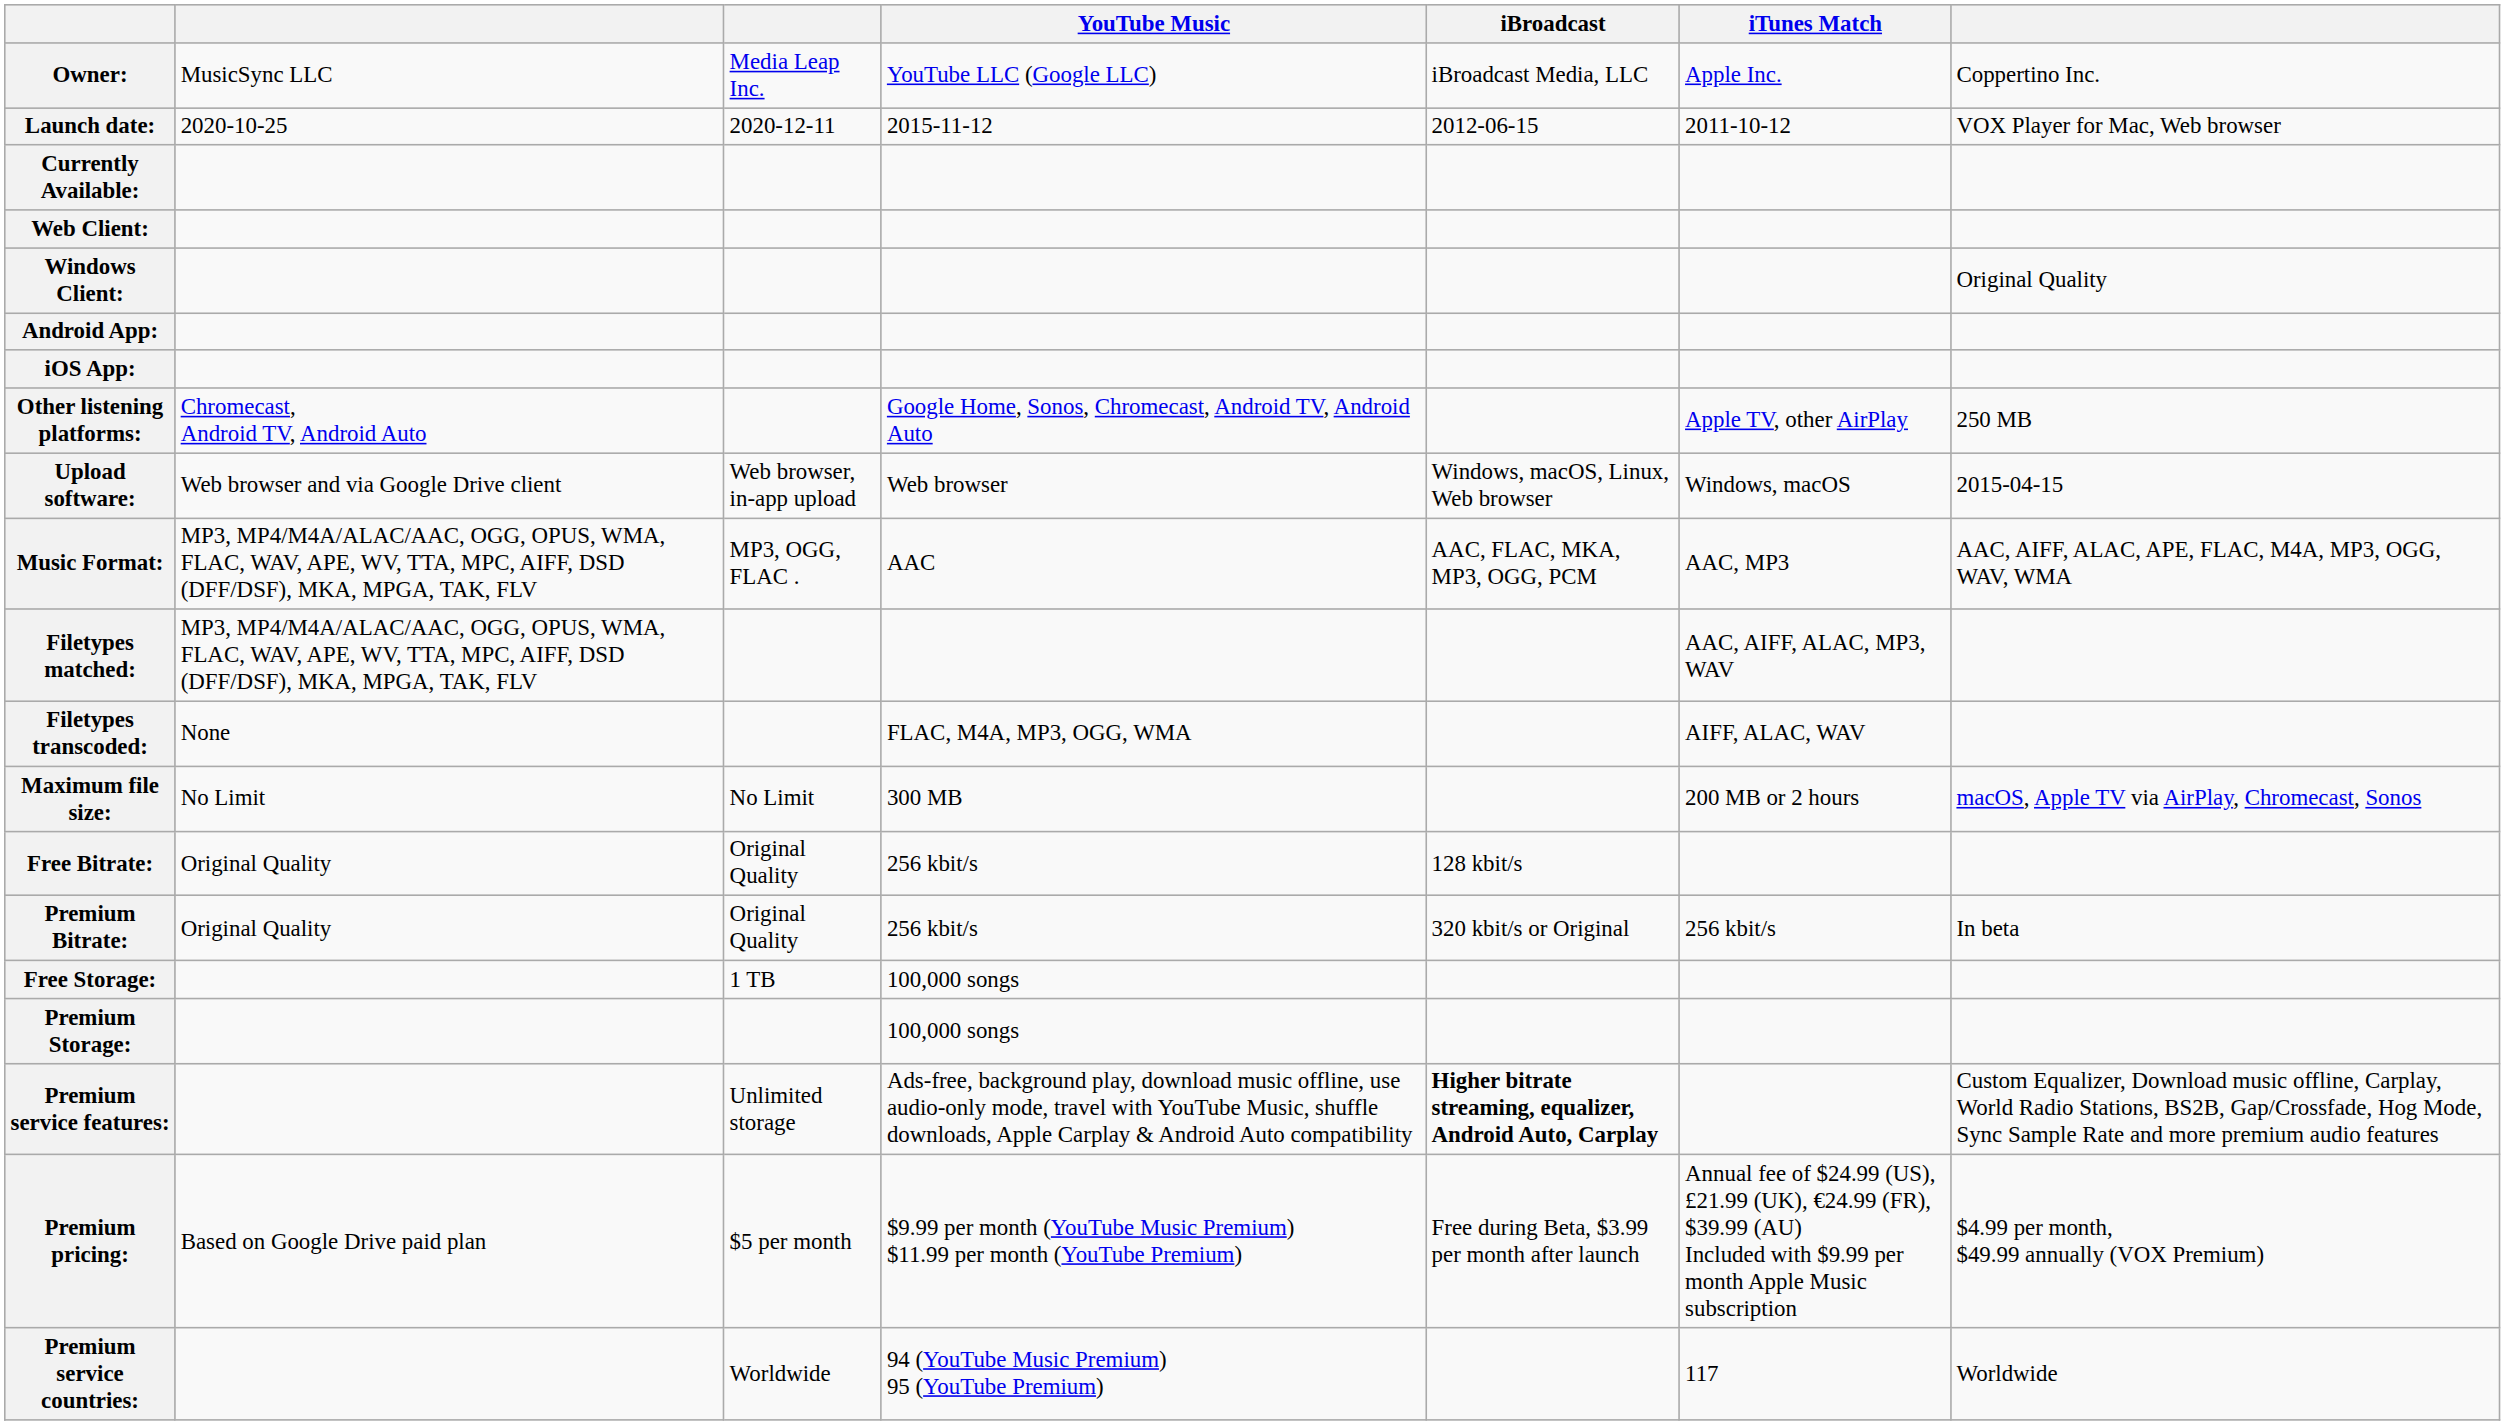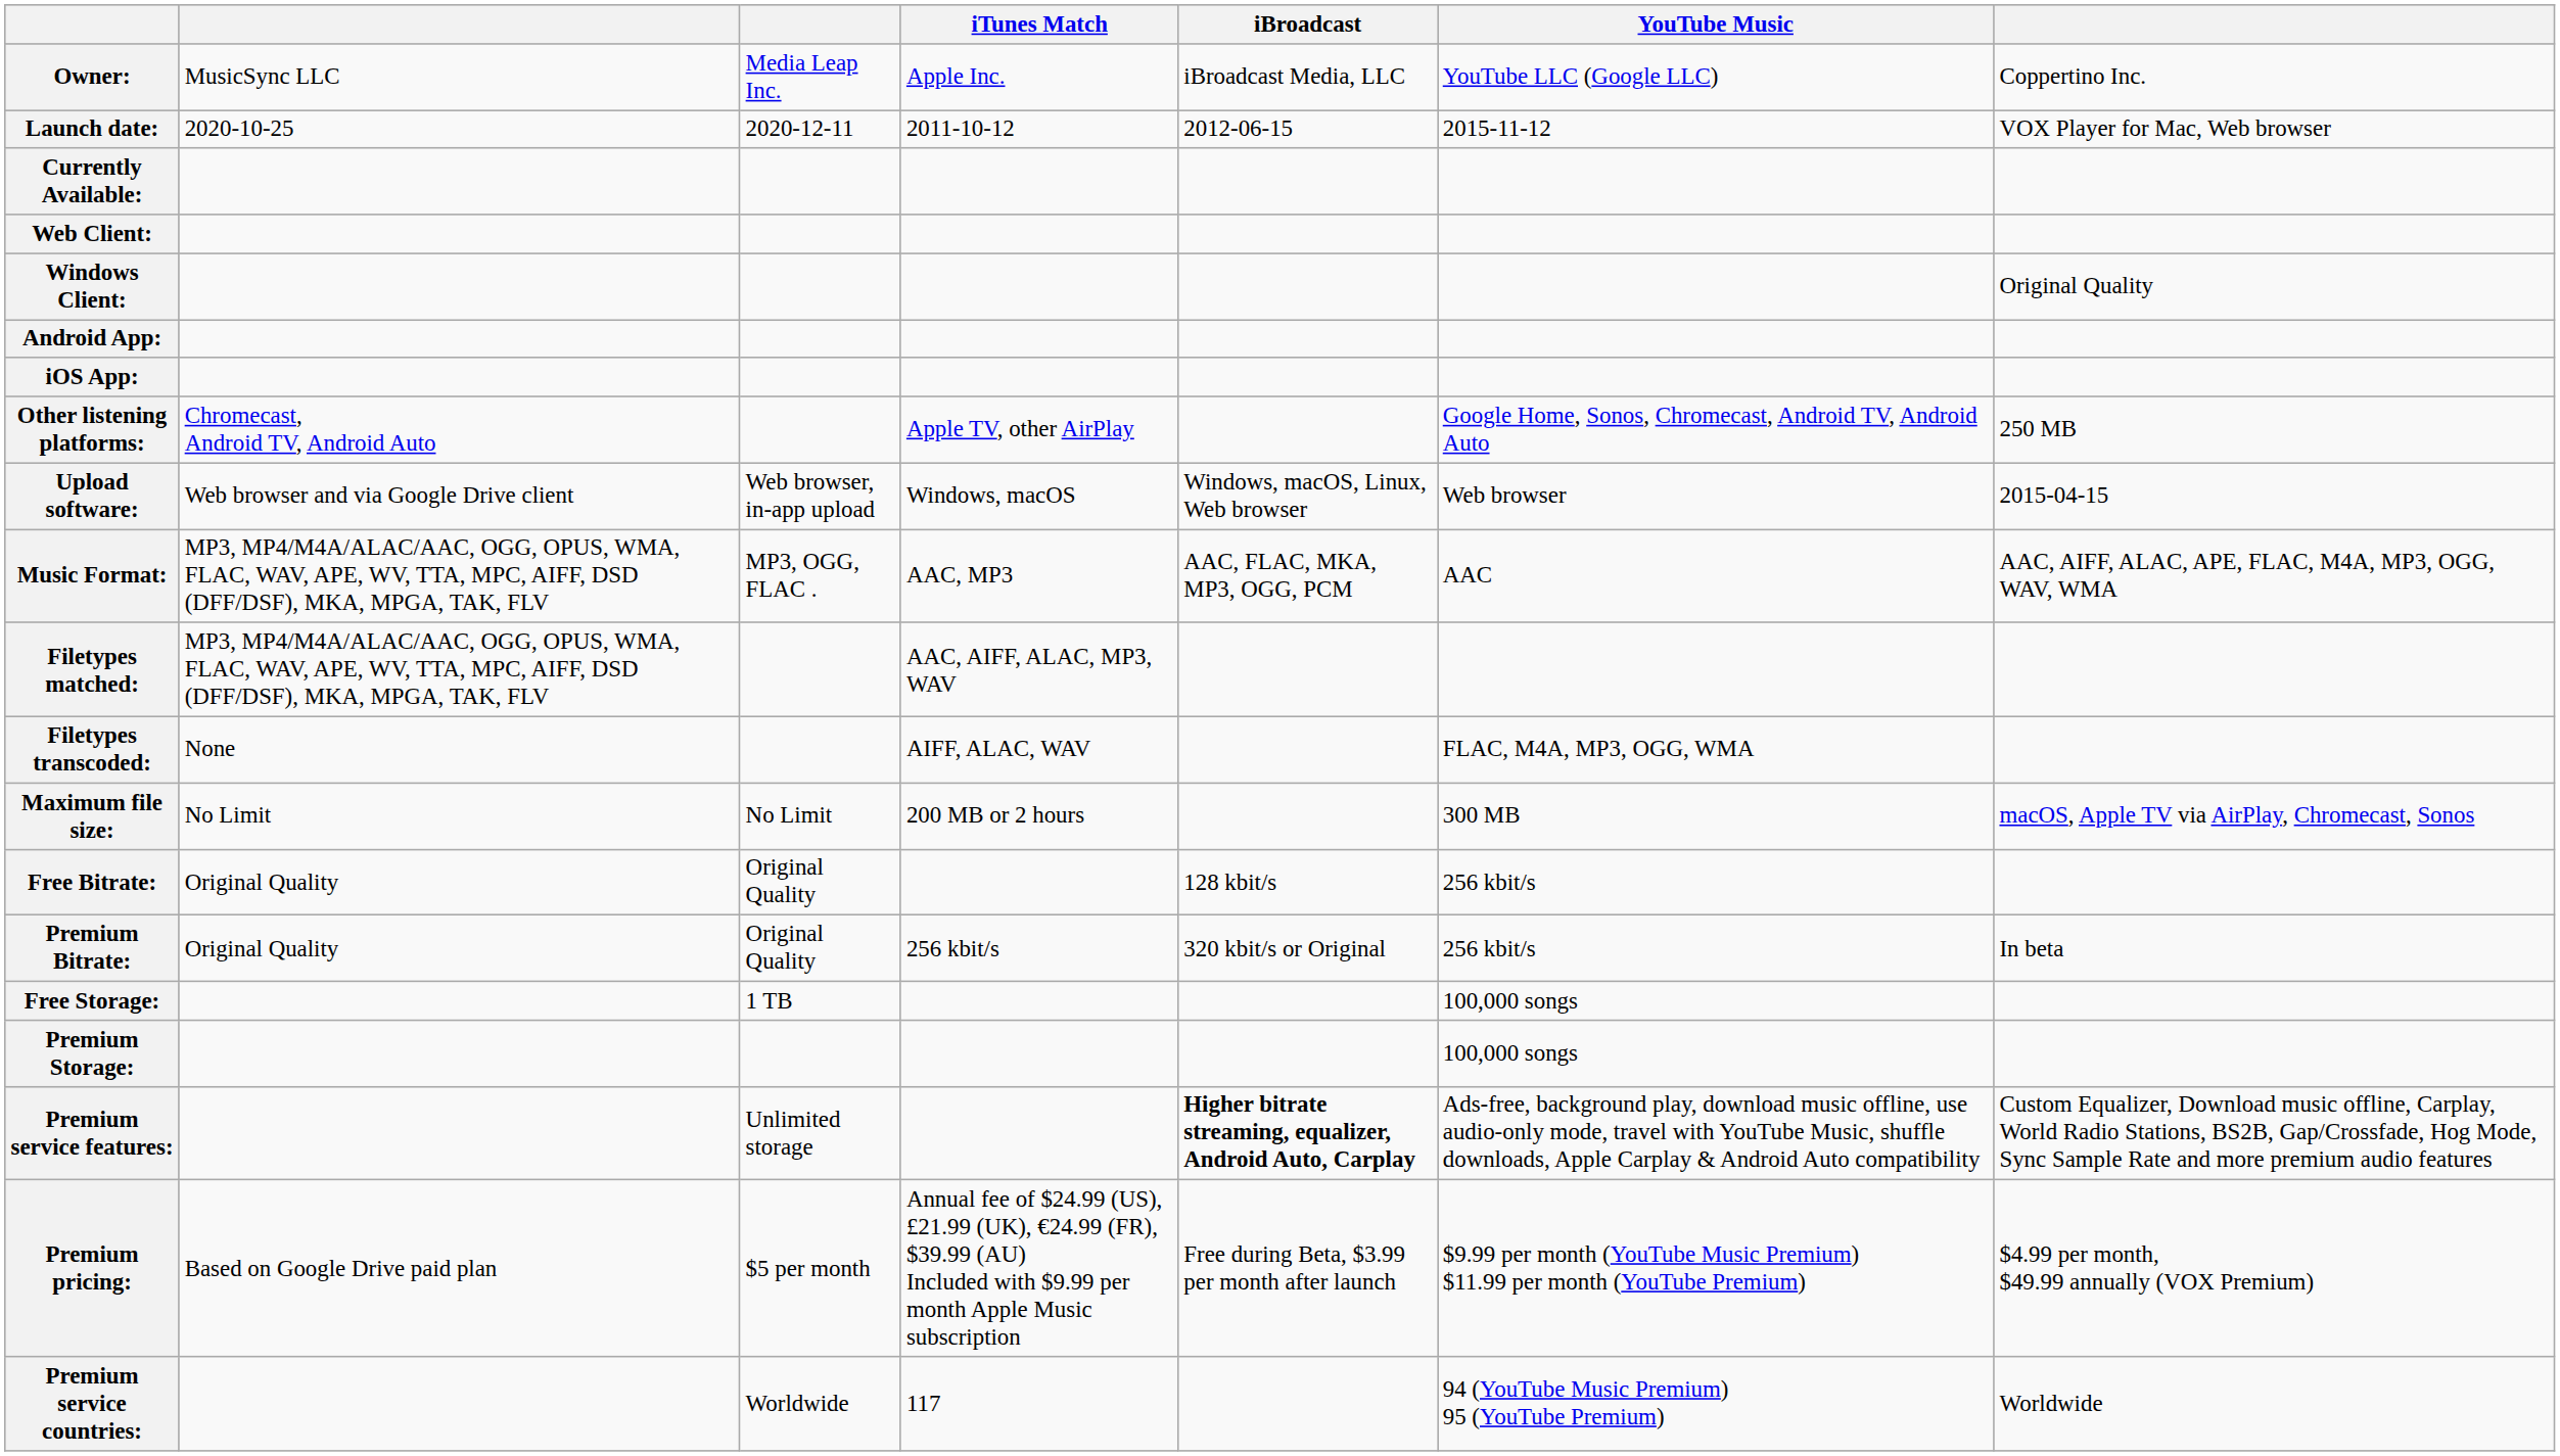columns swapped: YouTube Music <-> iTunes Match
